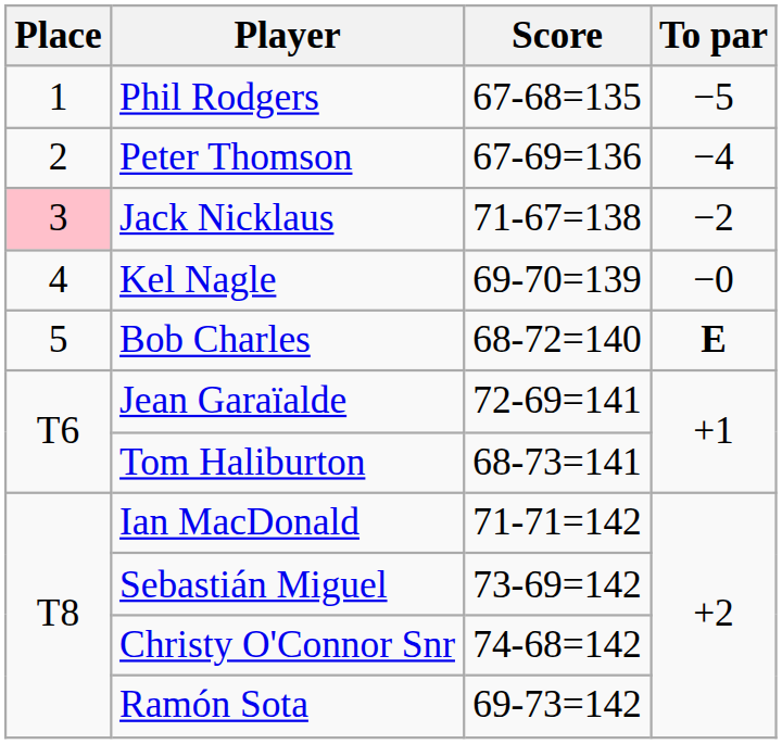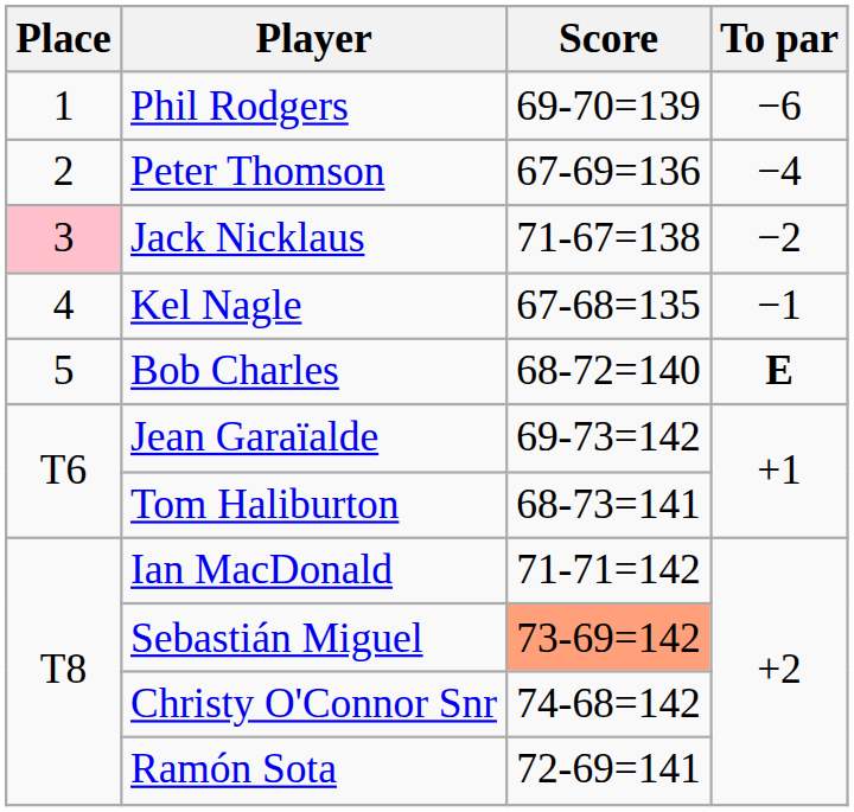Phil Rodgers | Score: 67-68=135 -> 69-70=139
Phil Rodgers | To par: −5 -> −6
Kel Nagle | Score: 69-70=139 -> 67-68=135
Kel Nagle | To par: −0 -> −1
Jean Garaïalde | Score: 72-69=141 -> 69-73=142
Sebastián Miguel | Score: no background -> lightsalmon background
Ramón Sota | Score: 69-73=142 -> 72-69=141
